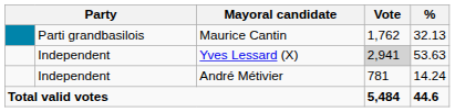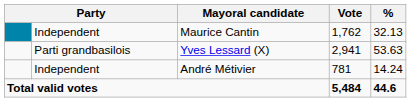Maurice Cantin | column 2: Parti grandbasilois -> Independent
Yves Lessard (X) | column 2: Independent -> Parti grandbasilois
Yves Lessard (X) | Vote: lightgrey background -> no background
